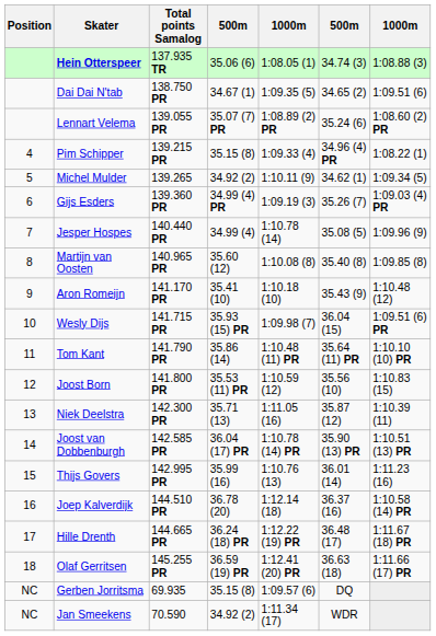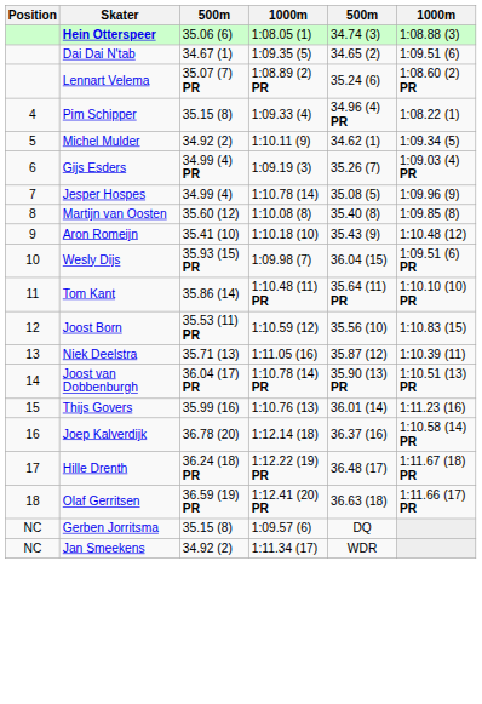- column: Total points Samalog | 137.935 TR | 138.750 PR | 139.055 PR | 139.215 PR | 139.265 | 139.360 PR | 140.440 PR | 140.965 PR | 141.170 PR | 141.715 PR | 141.790 PR | 141.800 PR | 142.300 PR | 142.585 PR | 142.995 PR | 144.510 PR | 144.665 PR | 145.255 PR | 69.935 | 70.590
